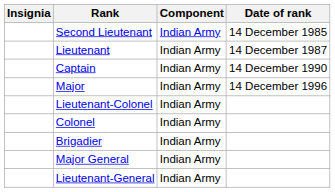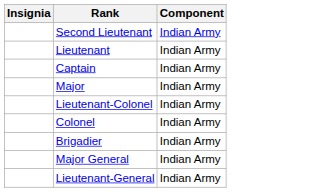- column: Date of rank | 14 December 1985 | 14 December 1987 | 14 December 1990 | 14 December 1996
